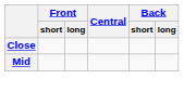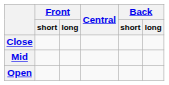+ row: Open
